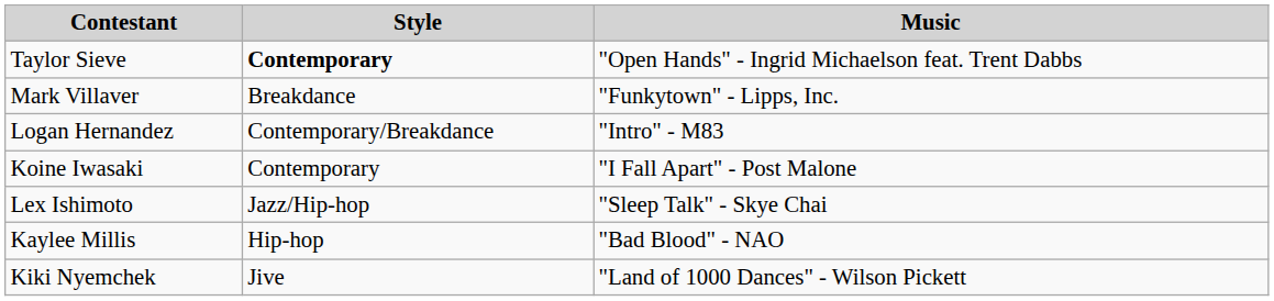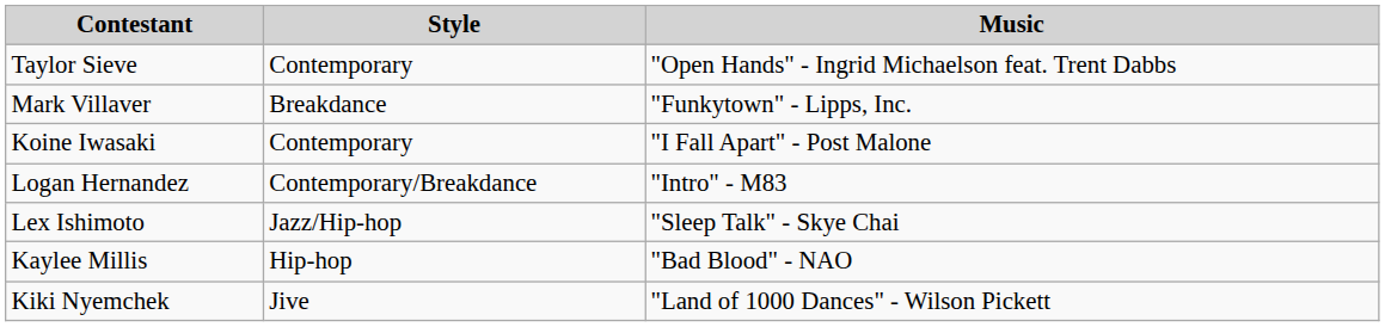Taylor Sieve | Style: bold -> normal
rows swapped: Koine Iwasaki <-> Logan Hernandez
